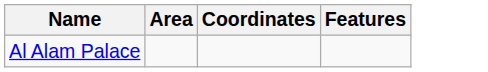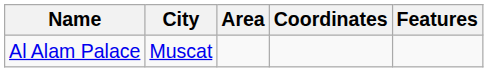+ column: City | Muscat
